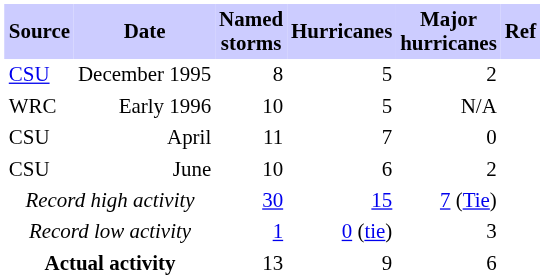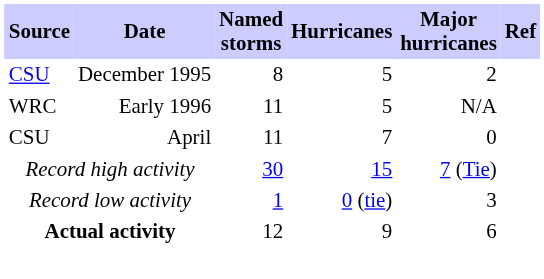Early 1996 | Named storms: 10 -> 11
- row: CSU | June | 10 | 6 | 2
Actual activity | Named storms: 13 -> 12
